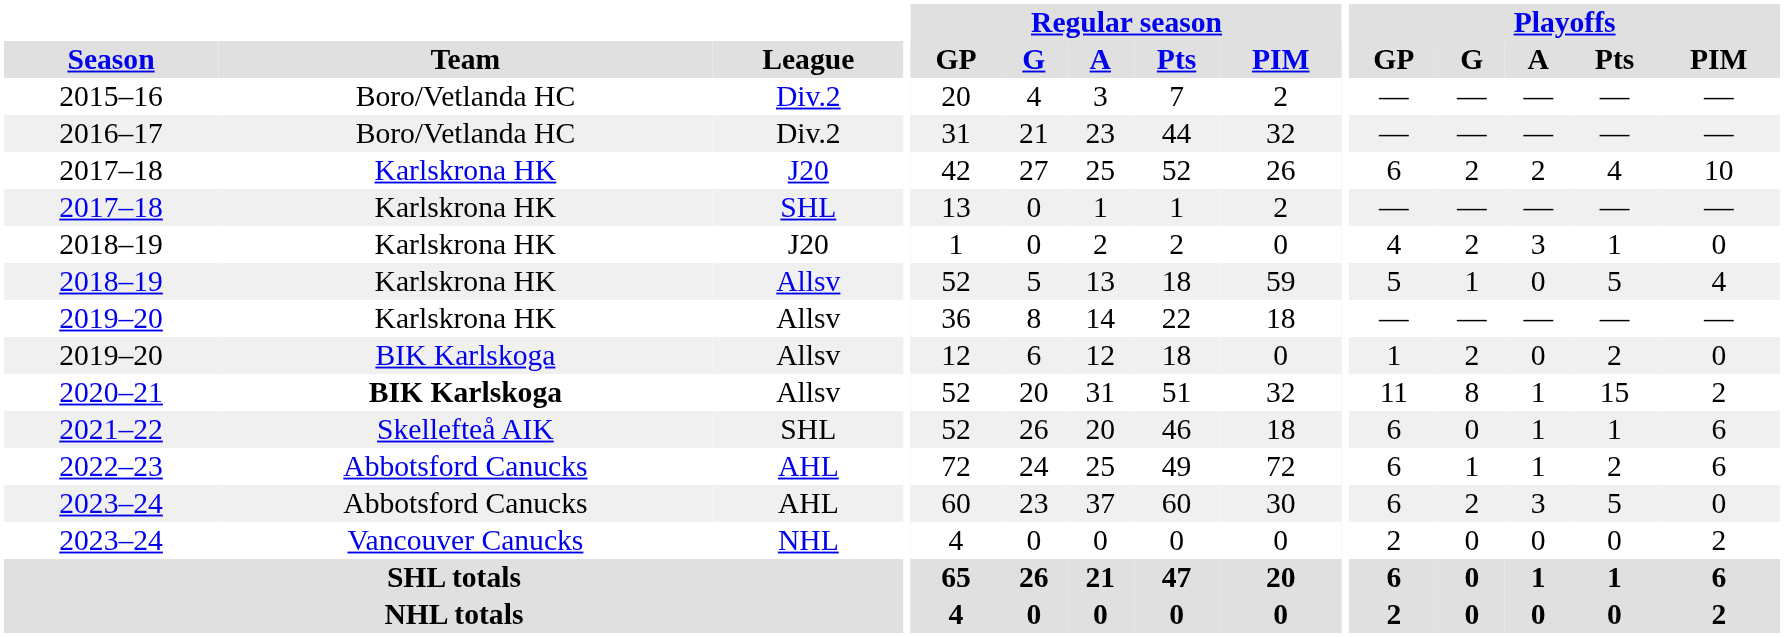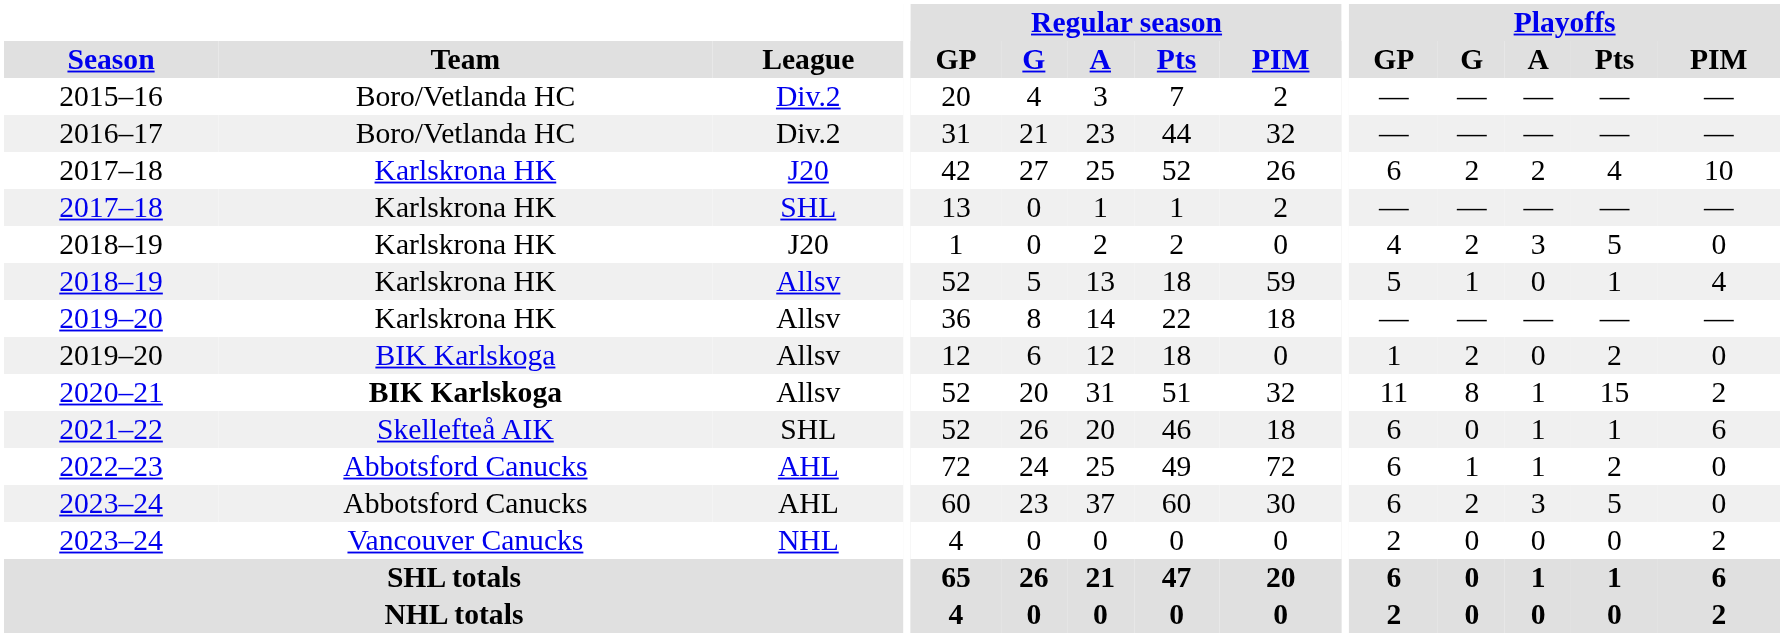2018–19 / J20 | Playoffs / Pts: 1 -> 5
2018–19 / Allsv | Playoffs / Pts: 5 -> 1
2022–23 | Playoffs / PIM: 6 -> 0
